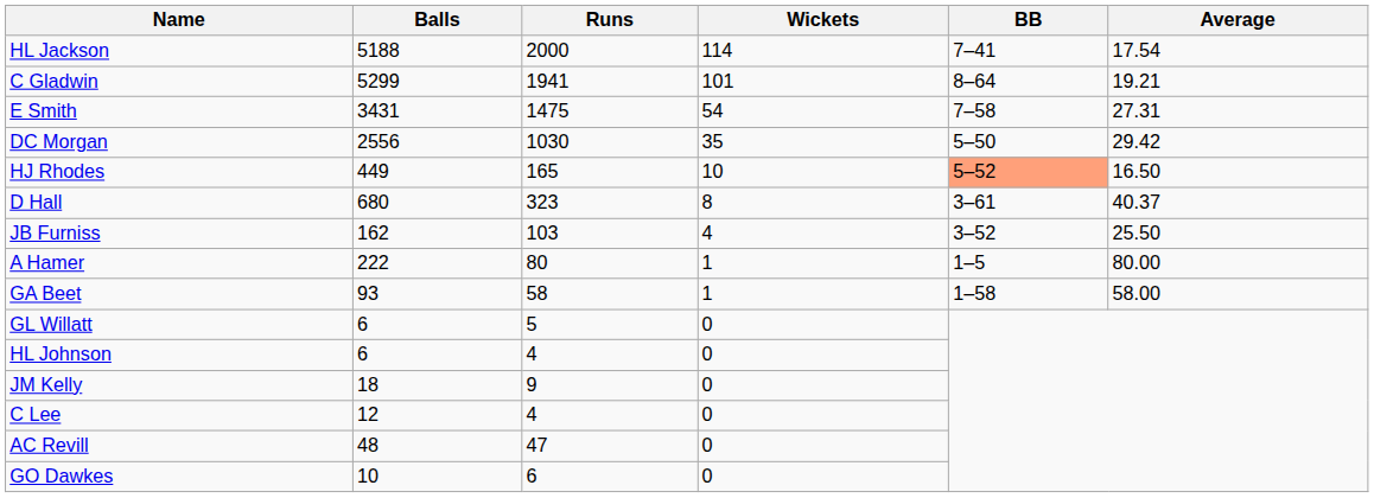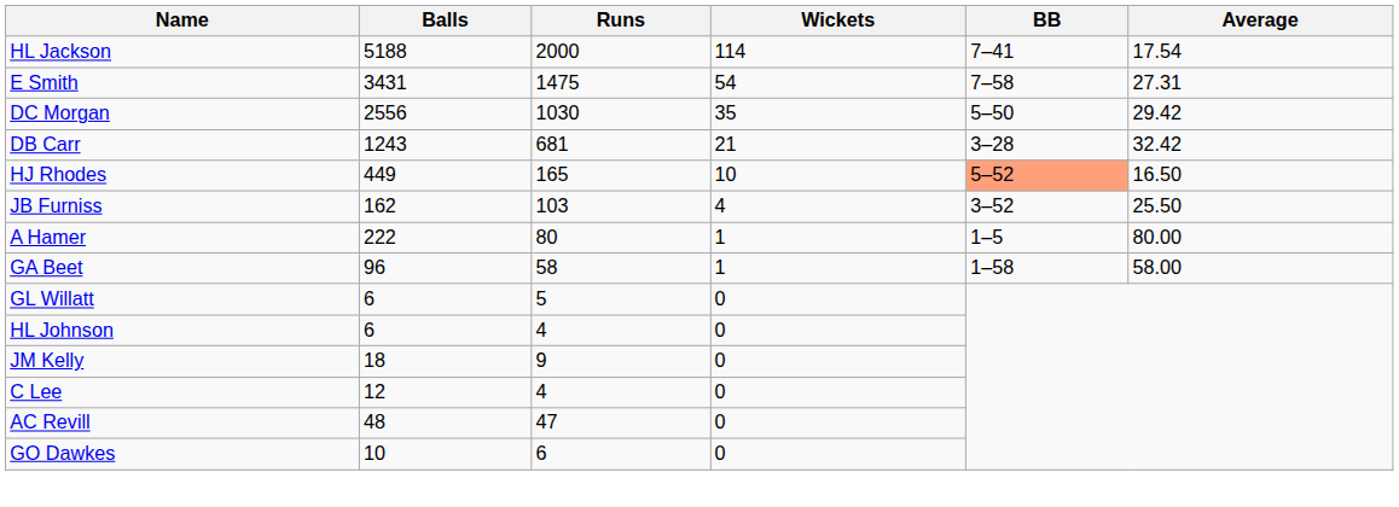- row: C Gladwin | 5299 | 1941 | 101 | 8–64 | 19.21
+ row: DB Carr | 1243 | 681 | 21 | 3–28 | 32.42
- row: D Hall | 680 | 323 | 8 | 3–61 | 40.37
GA Beet | Balls: 93 -> 96
